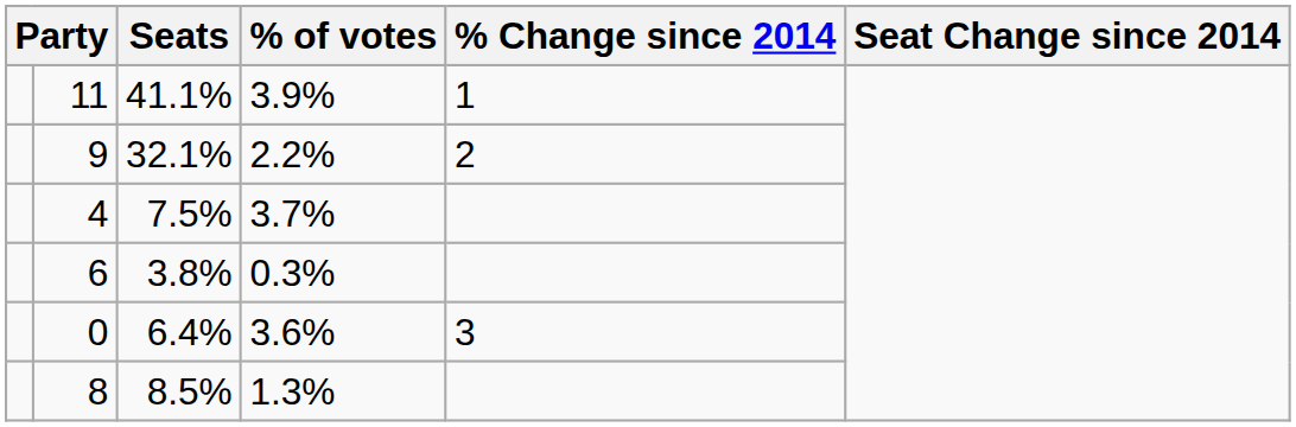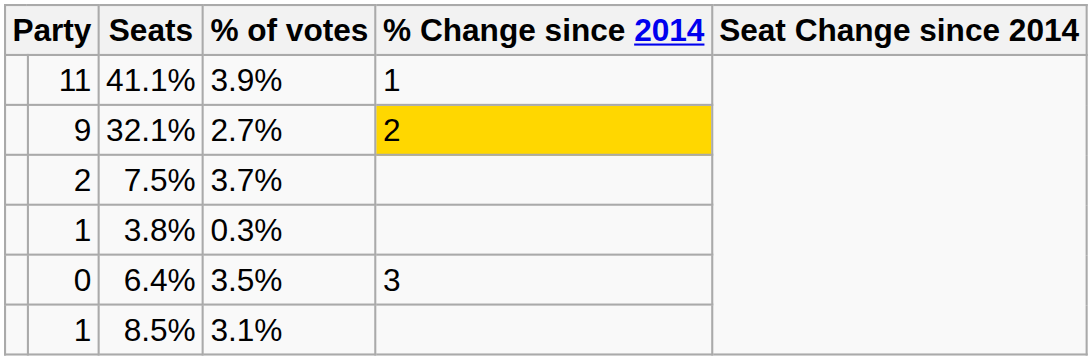32.1% | % of votes: 2.2% -> 2.7%
32.1% | % Change since 2014: no background -> gold background
7.5% | column 2: 4 -> 2
3.8% | column 2: 6 -> 1
6.4% | % of votes: 3.6% -> 3.5%
8.5% | column 2: 8 -> 1
8.5% | % of votes: 1.3% -> 3.1%
